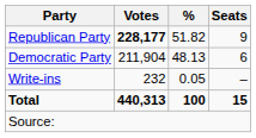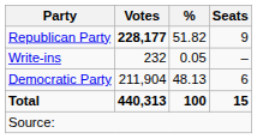rows swapped: Democratic Party <-> Write-ins
